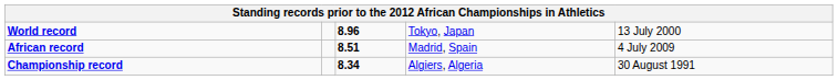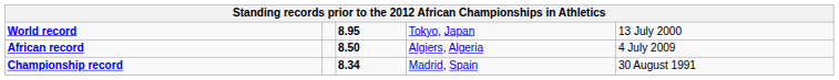World record | column 3: 8.96 -> 8.95
African record | column 3: 8.51 -> 8.50
African record | column 4: Madrid, Spain -> Algiers, Algeria
Championship record | column 4: Algiers, Algeria -> Madrid, Spain
